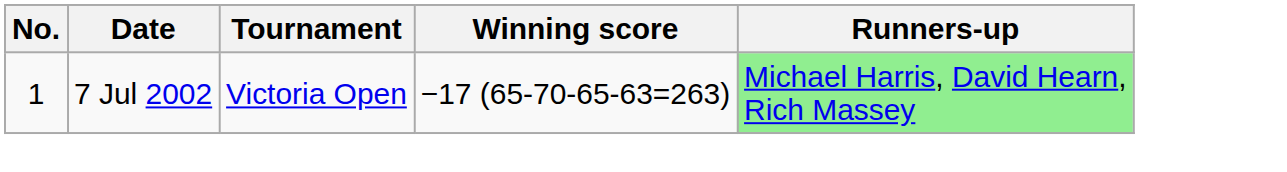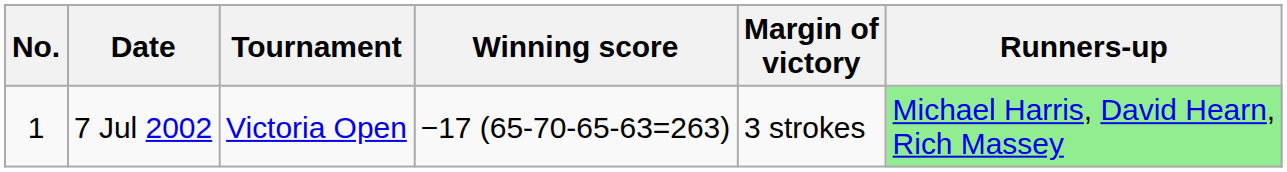+ column: Margin of victory | 3 strokes
